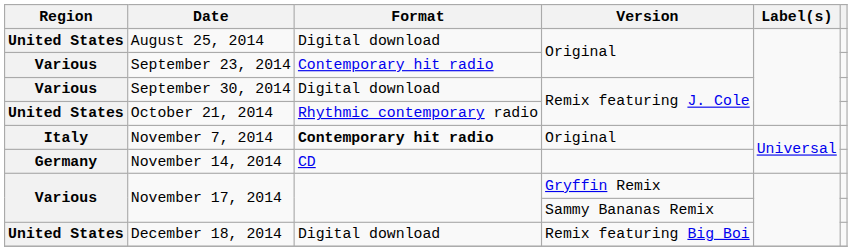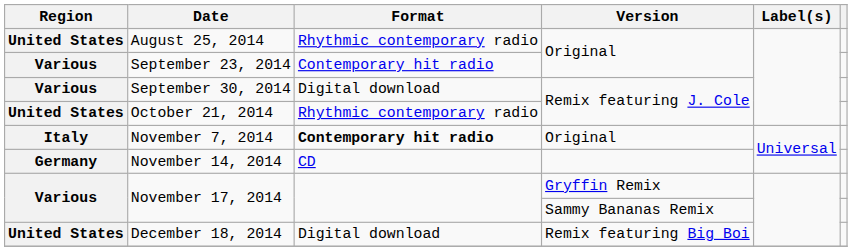August 25, 2014 | Format: Digital download -> Rhythmic contemporary radio
